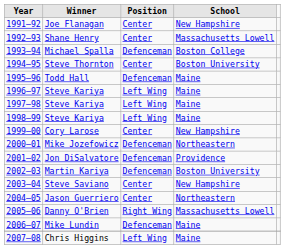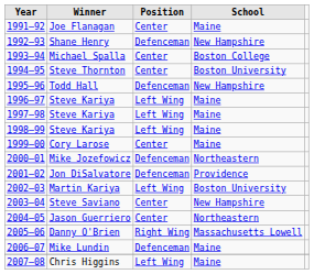1991–92 | School: New Hampshire -> Maine
1992–93 | Position: Center -> Defenceman
1992–93 | School: Massachusetts Lowell -> New Hampshire
1993–94 | Position: Defenceman -> Center
1995–96 | School: Maine -> New Hampshire
1999–00 | School: New Hampshire -> Maine
2002–03 | Position: Defenceman -> Left Wing
